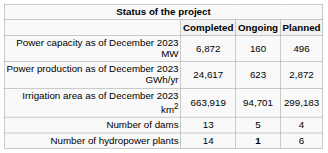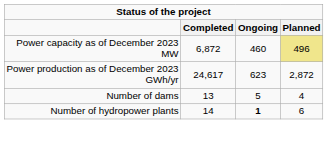Power capacity as of December 2023 MW | column 3: 160 -> 460
Power capacity as of December 2023 MW | column 4: no background -> khaki background
- row: Irrigation area as of December 2023 km2 | 663,919 | 94,701 | 299,183
